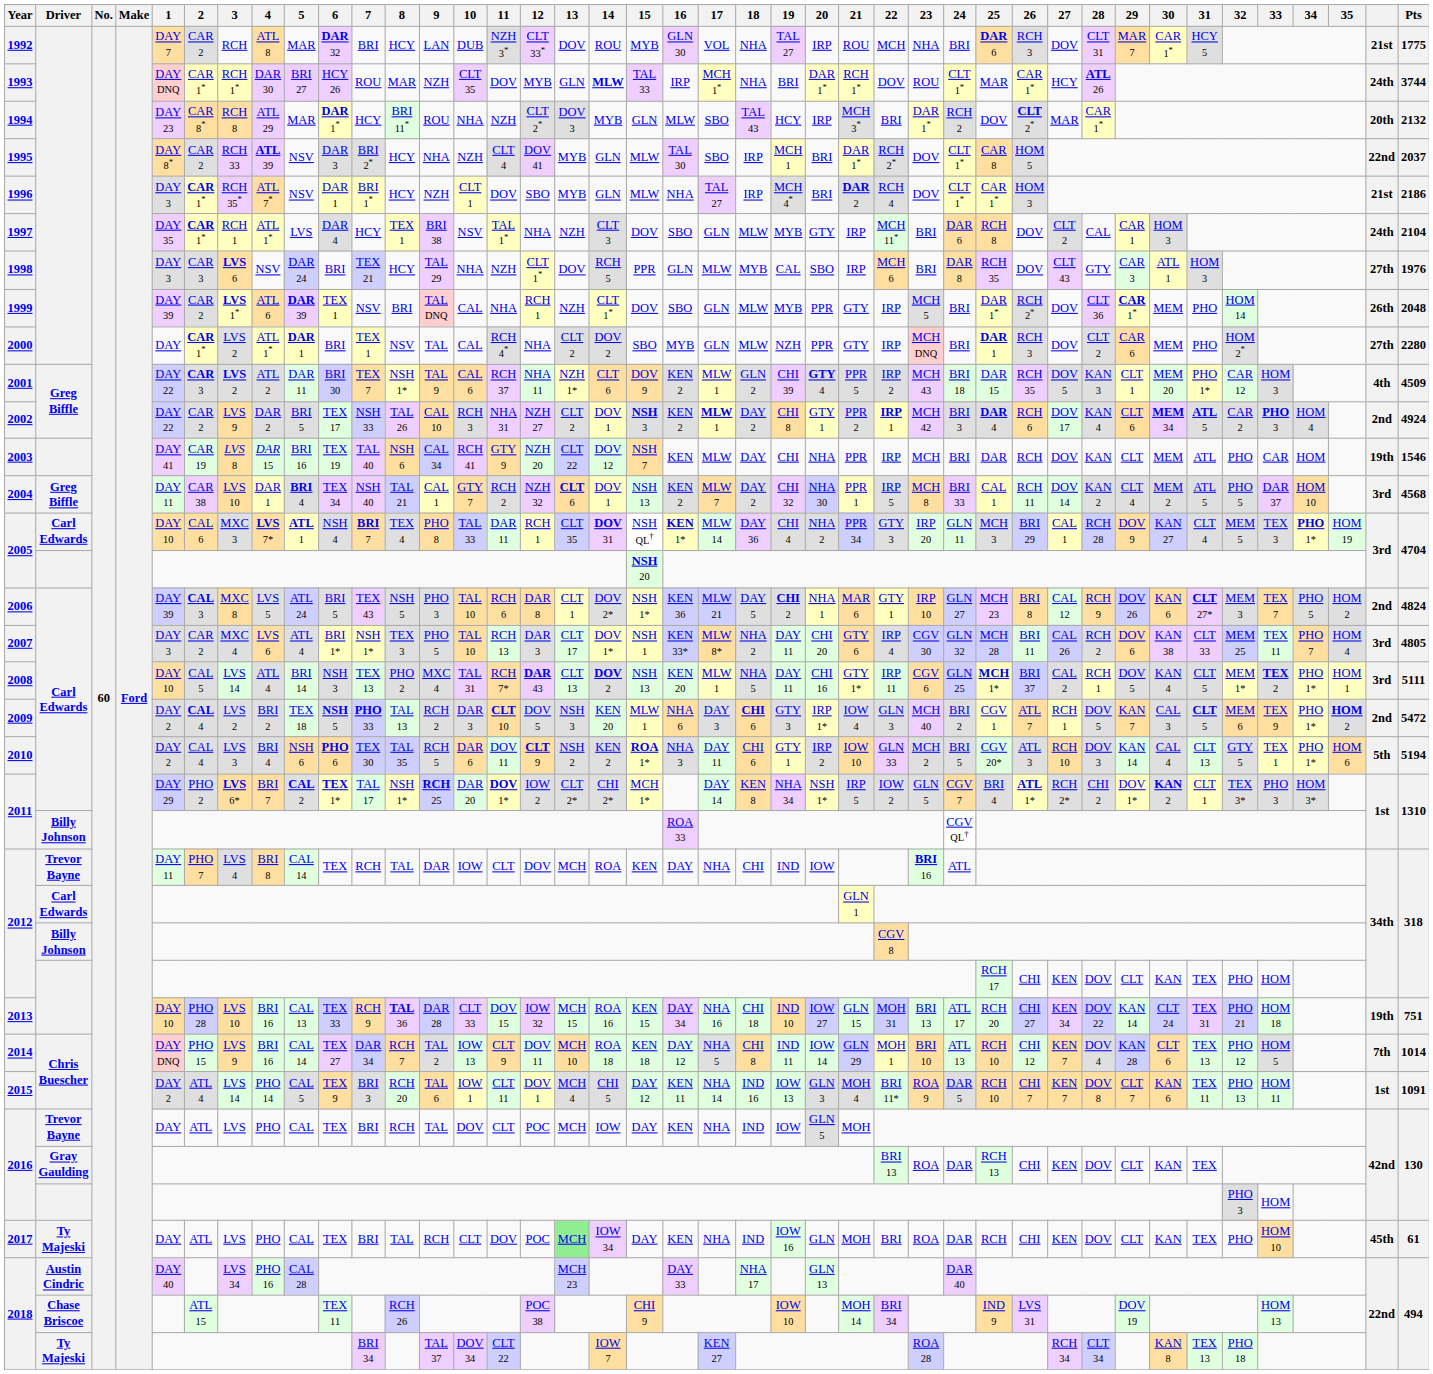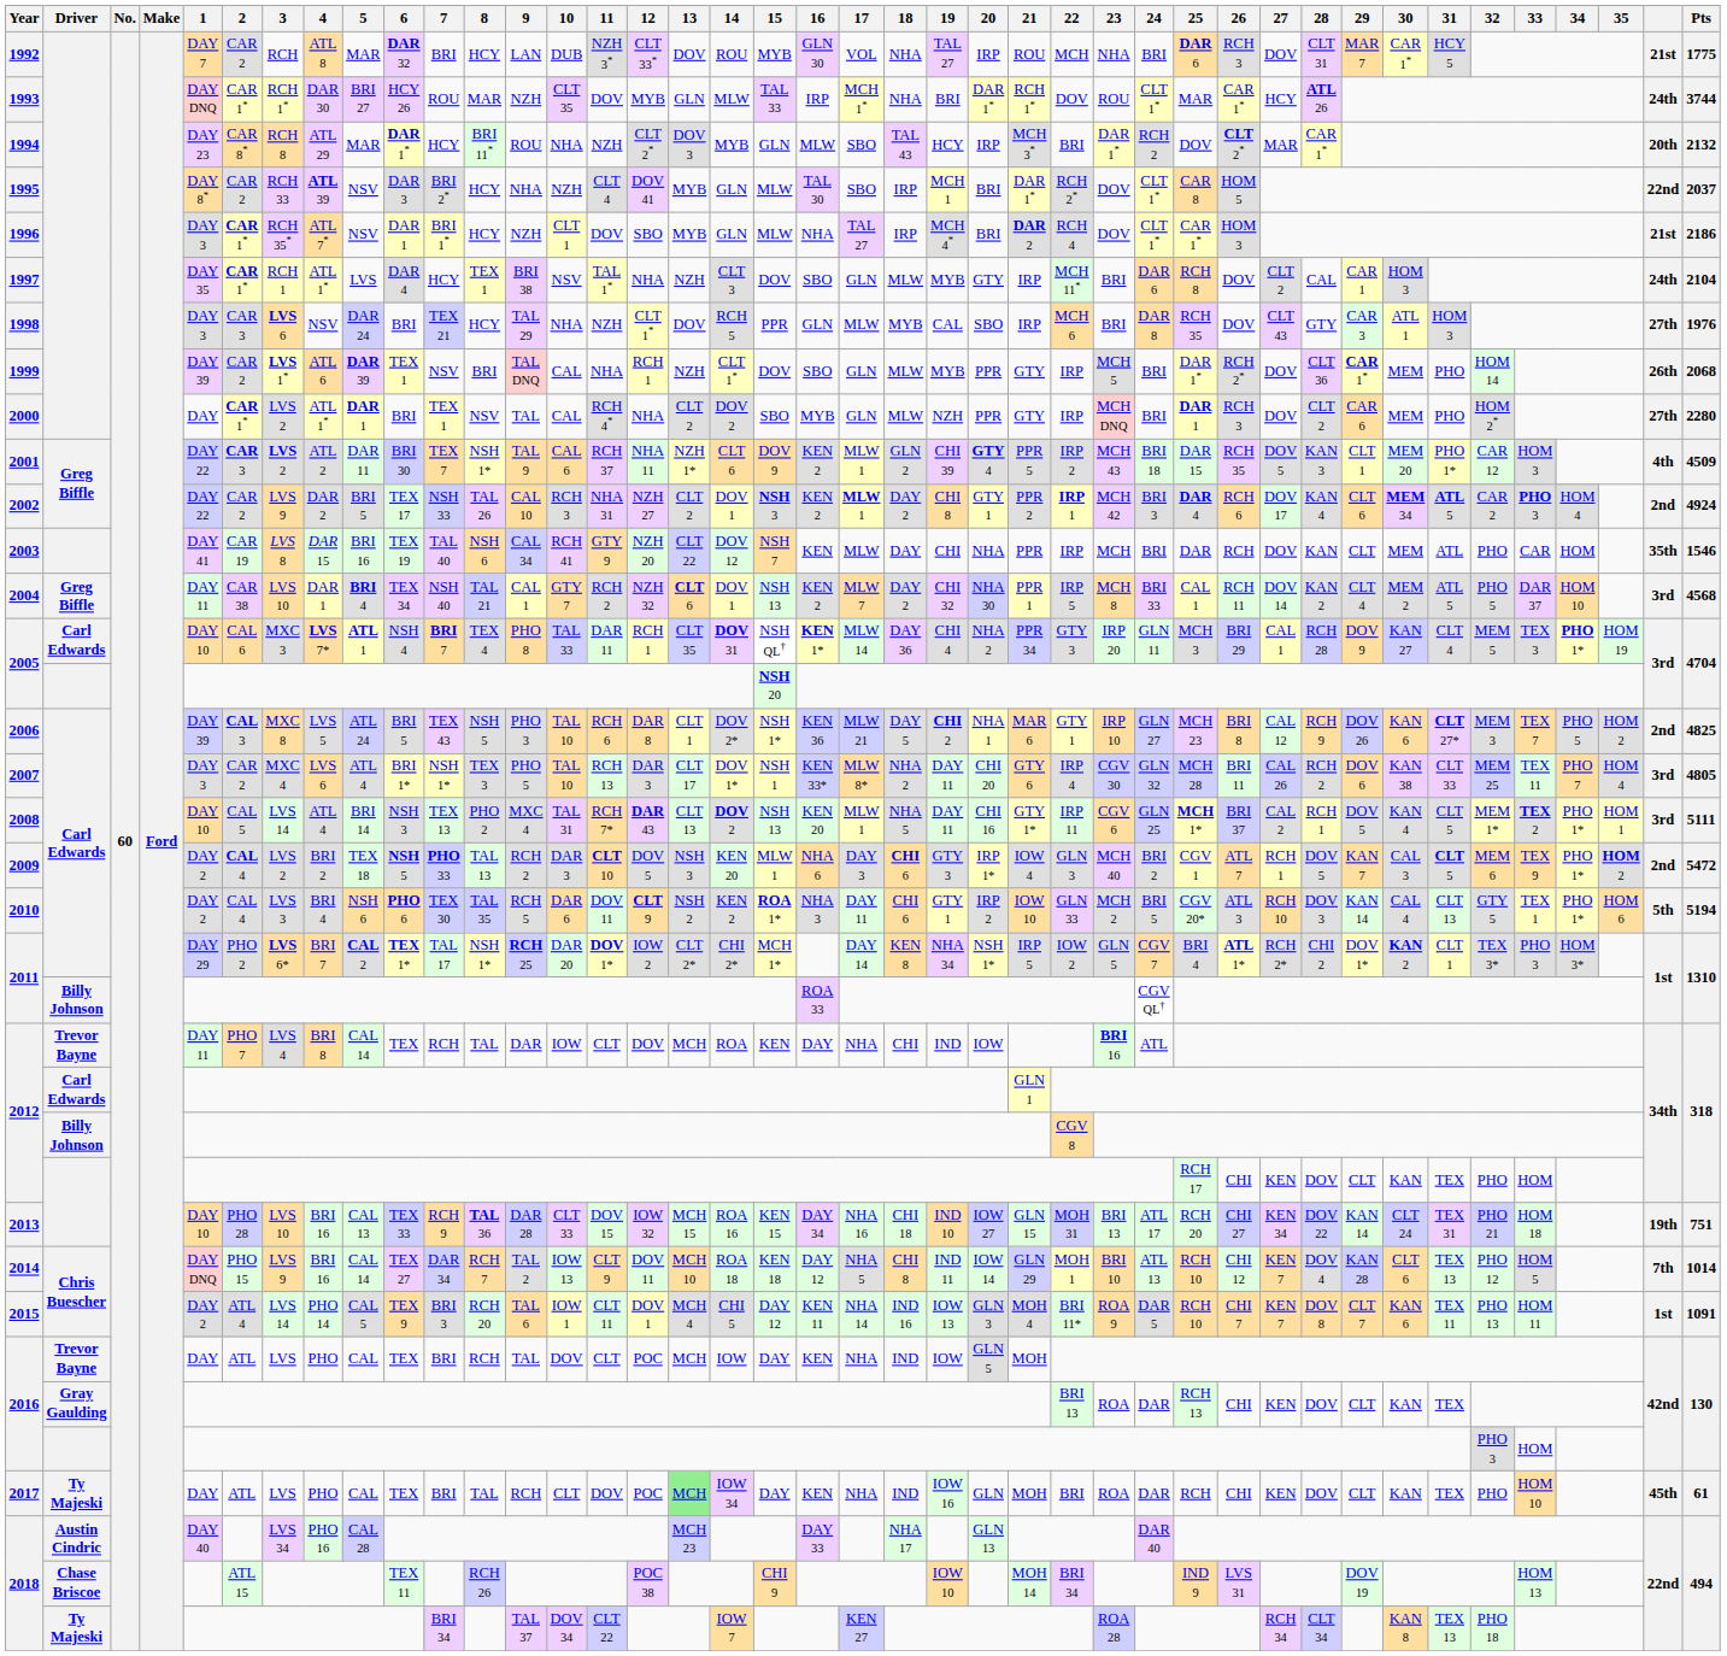1993 | 14: bold -> normal
1999 | Pts: 2048 -> 2068
2003 | column 40: 19th -> 35th
2006 | Pts: 4824 -> 4825
